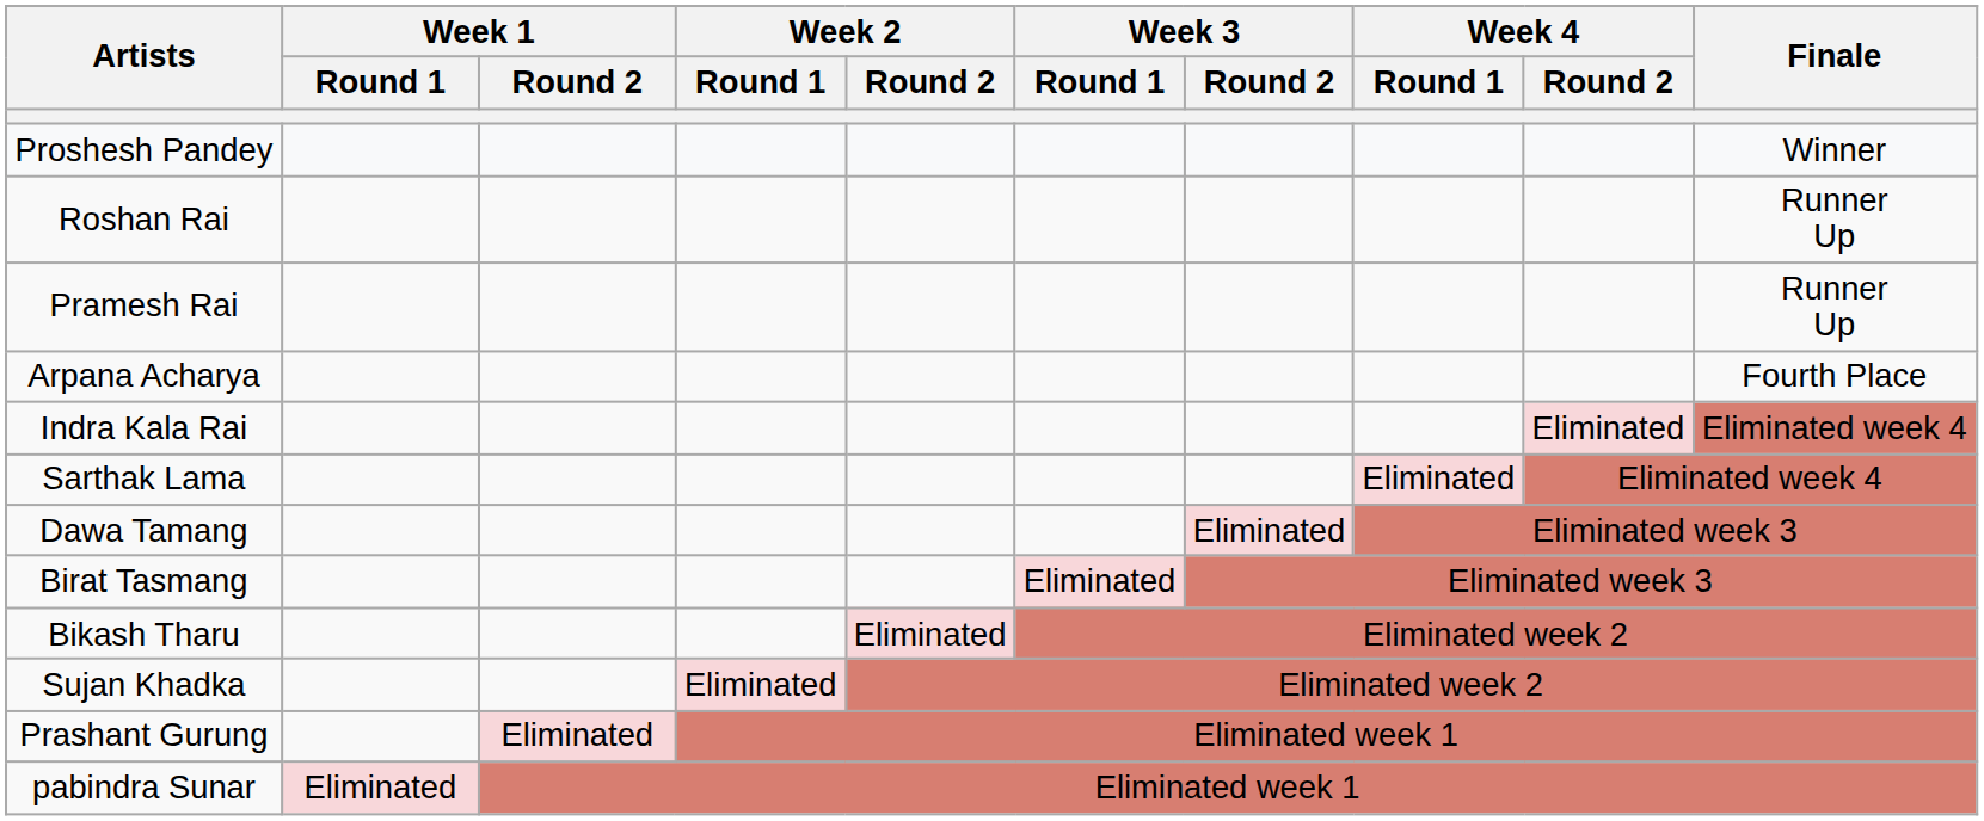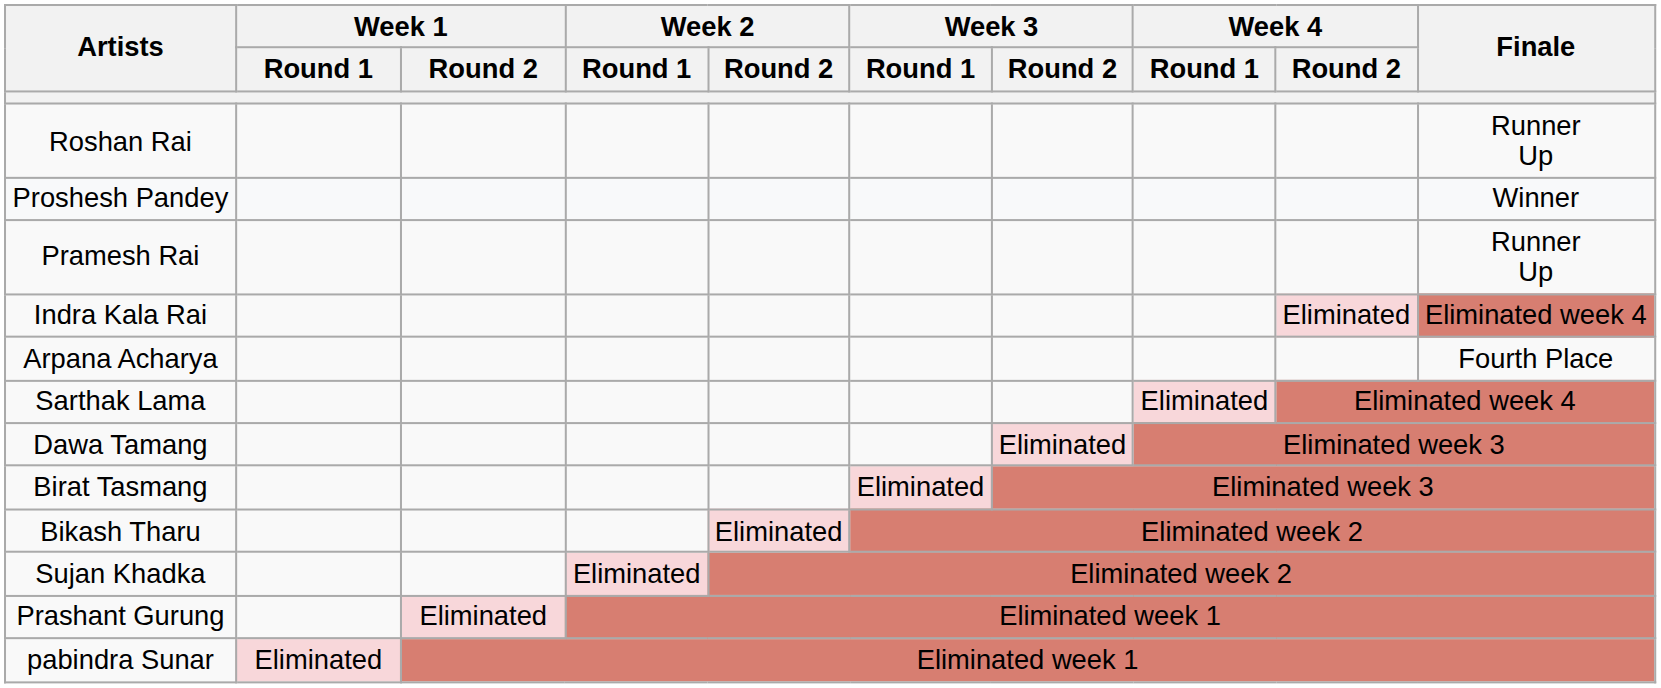rows swapped: Proshesh Pandey <-> Roshan Rai
rows swapped: Arpana Acharya <-> Indra Kala Rai
